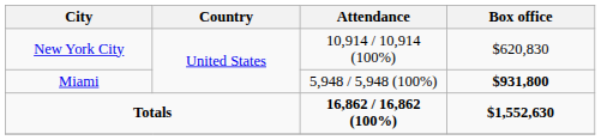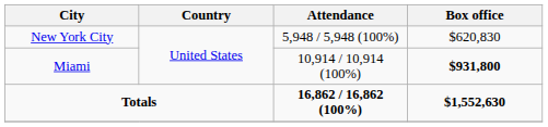New York City | Attendance: 10,914 / 10,914 (100%) -> 5,948 / 5,948 (100%)
Miami | Attendance: 5,948 / 5,948 (100%) -> 10,914 / 10,914 (100%)
